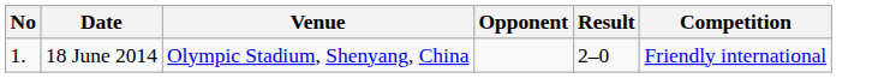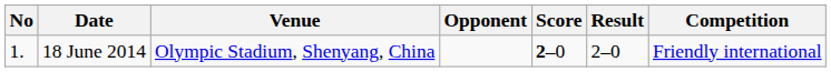+ column: Score | 2–0
